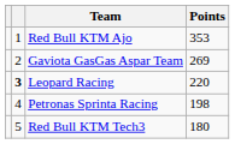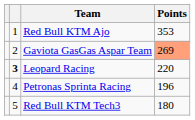Gaviota GasGas Aspar Team | Points: no background -> lightsalmon background
Petronas Sprinta Racing | Points: 198 -> 196
